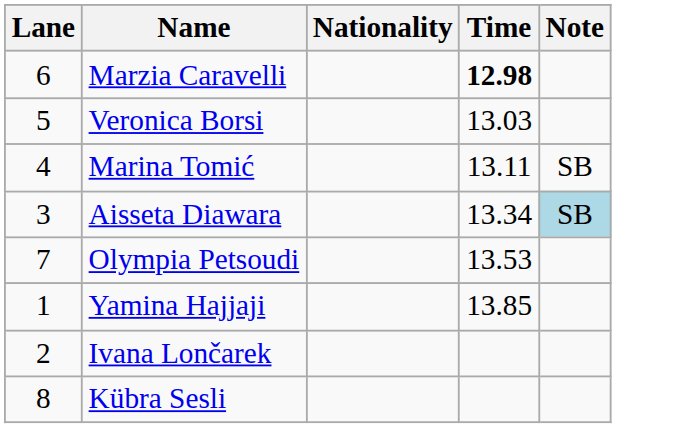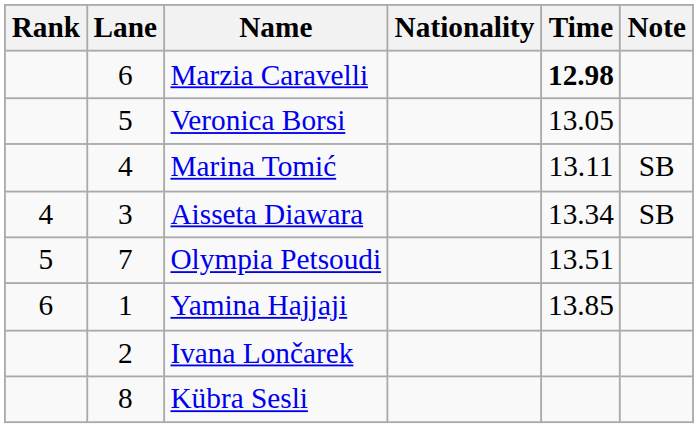+ column: Rank | 4 | 5 | 6
Veronica Borsi | Time: 13.03 -> 13.05
Aisseta Diawara | Note: lightblue background -> no background
Olympia Petsoudi | Time: 13.53 -> 13.51
